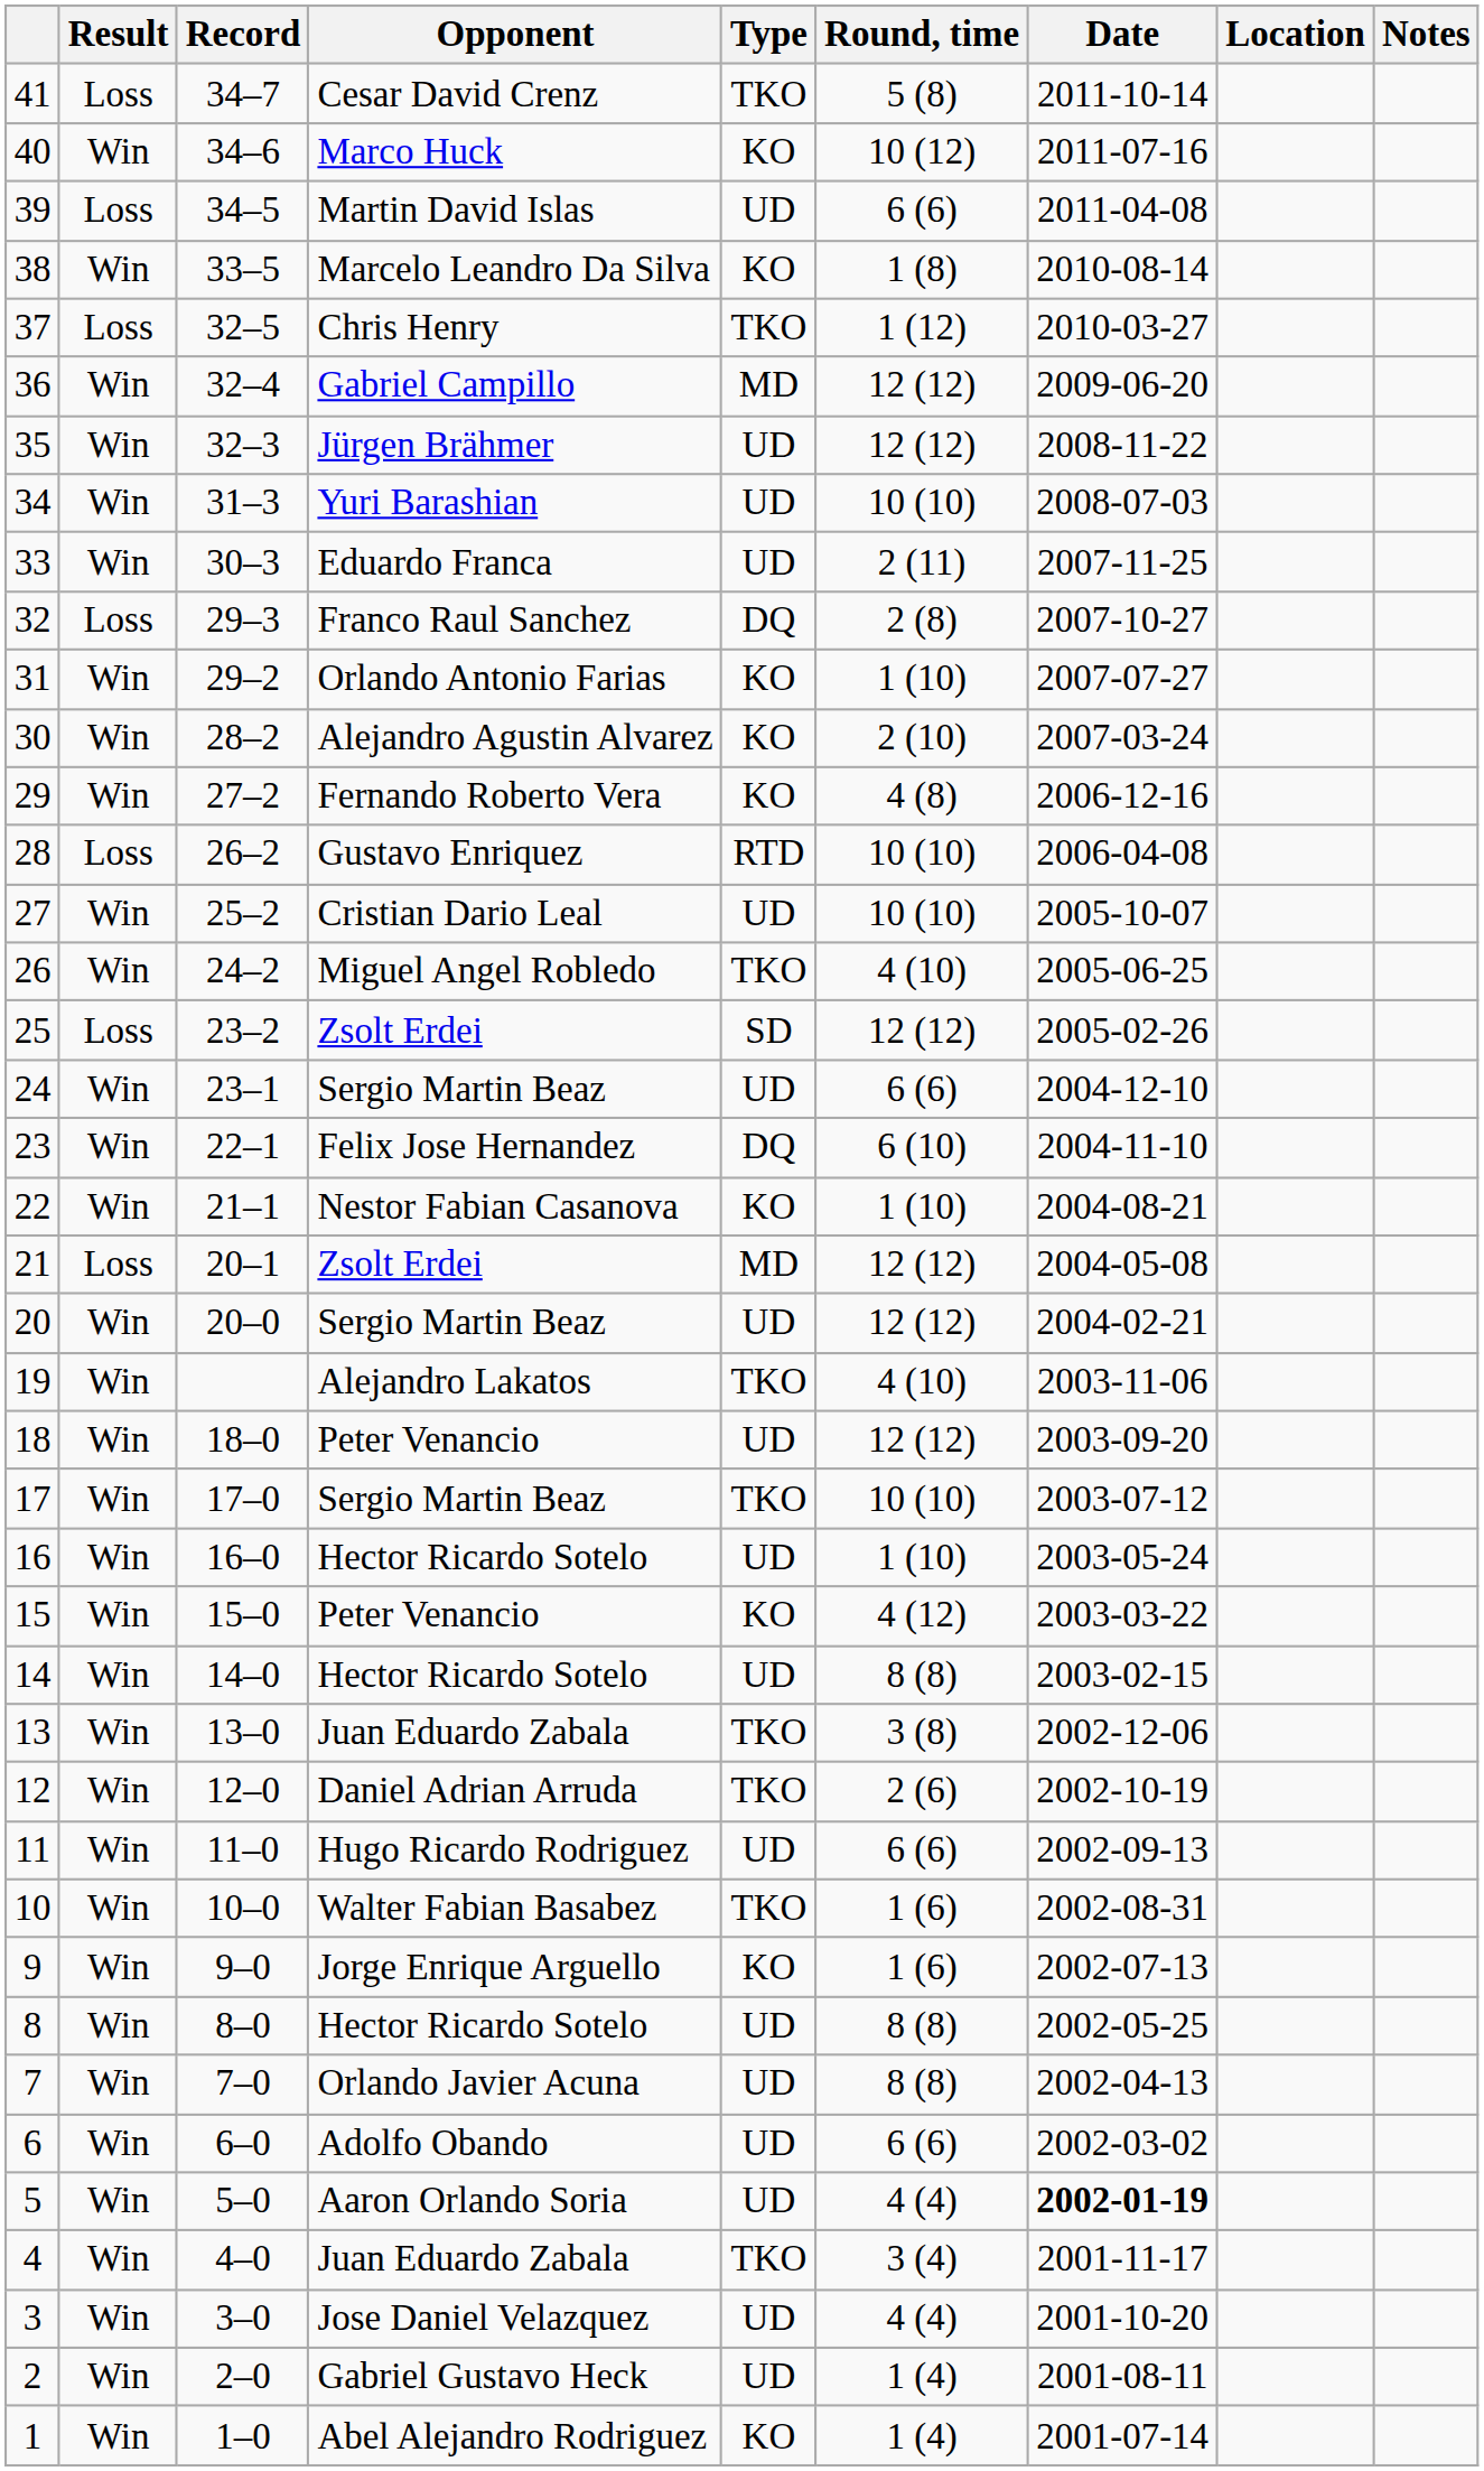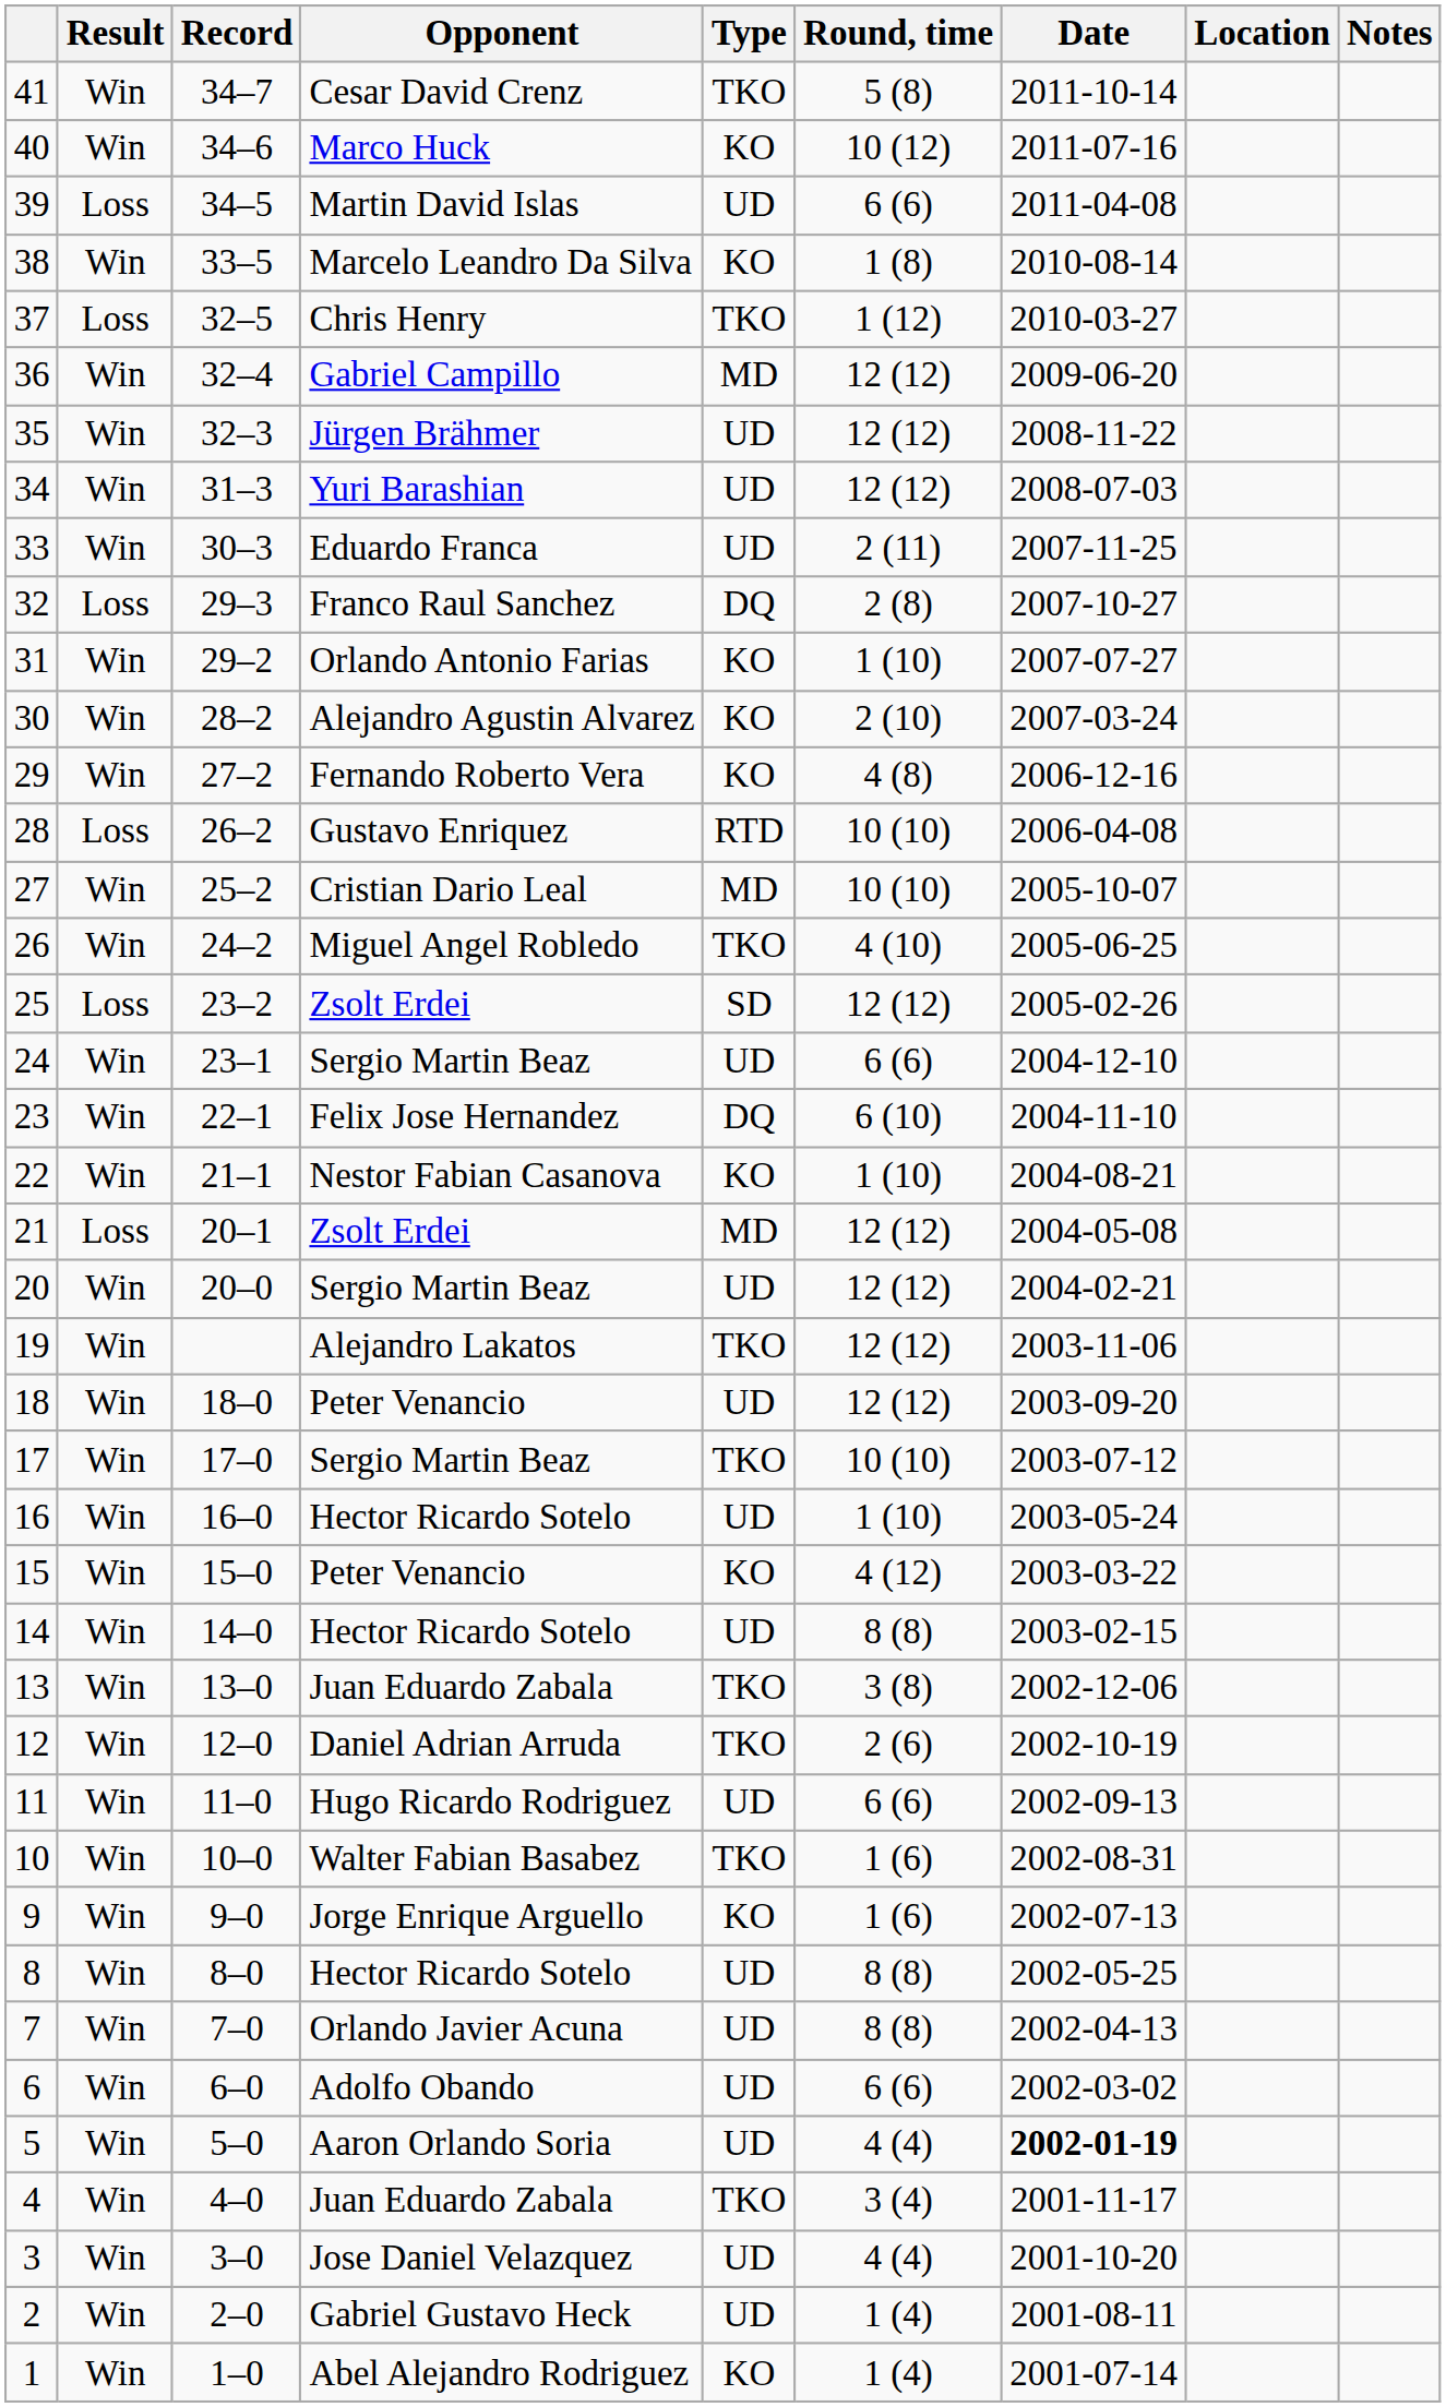41 | Result: Loss -> Win
34 | Round, time: 10 (10) -> 12 (12)
27 | Type: UD -> MD
19 | Round, time: 4 (10) -> 12 (12)
